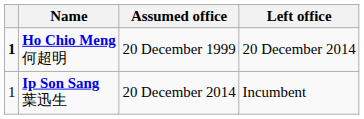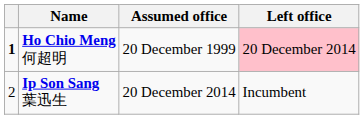Ho Chio Meng 何超明 | Left office: no background -> pink background
Ip Son Sang 葉迅生 | column 1: 1 -> 2
